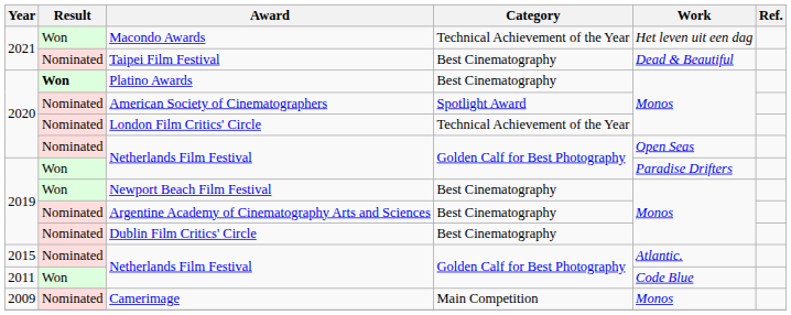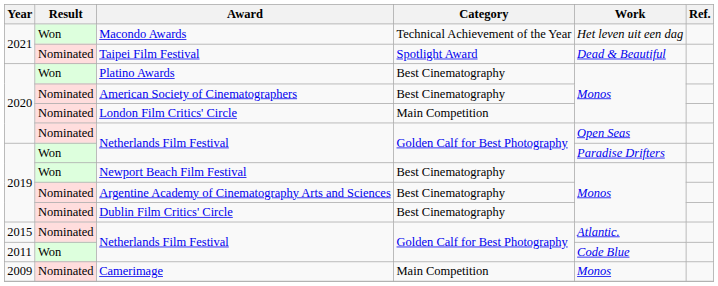Taipei Film Festival | Category: Best Cinematography -> Spotlight Award
Platino Awards | Result: bold -> normal
American Society of Cinematographers | Category: Spotlight Award -> Best Cinematography
London Film Critics' Circle | Category: Technical Achievement of the Year -> Main Competition
